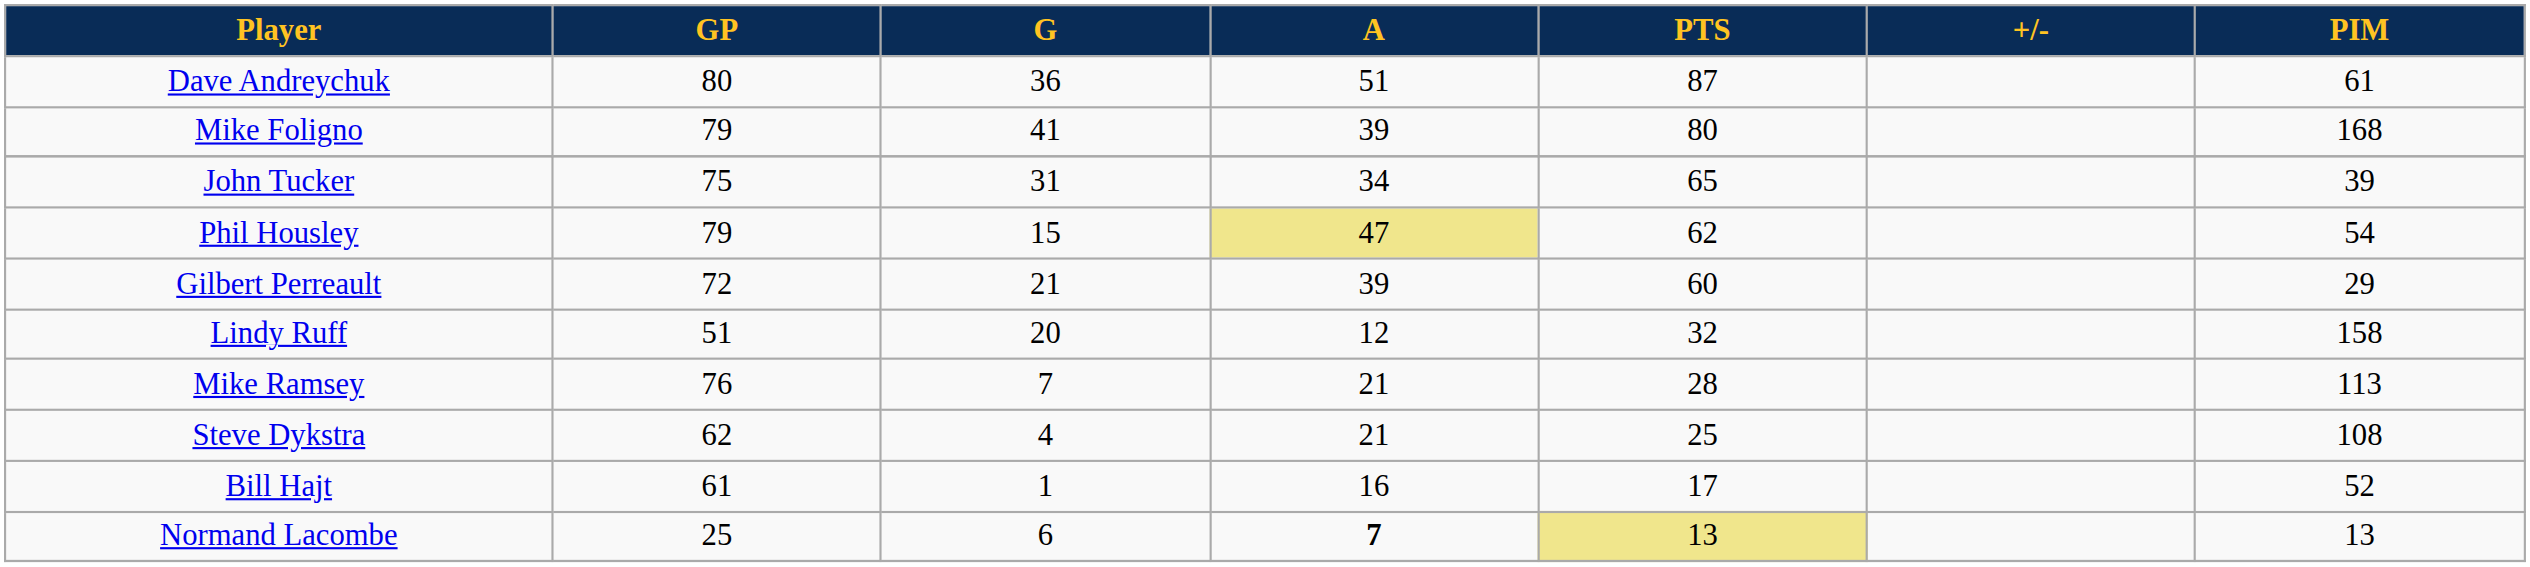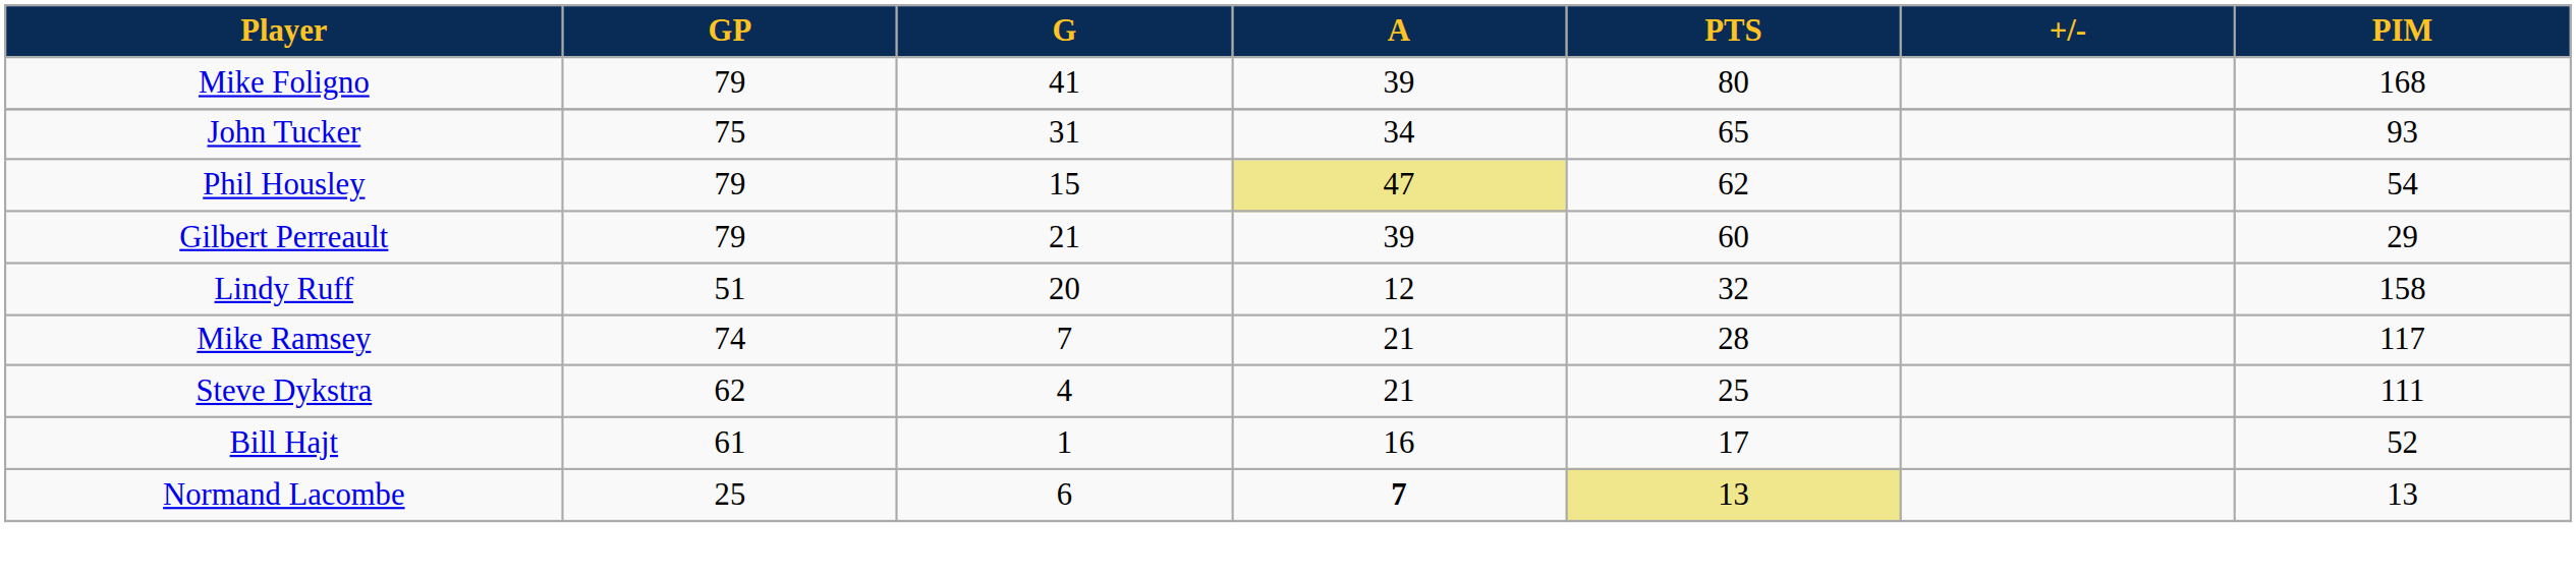- row: Dave Andreychuk | 80 | 36 | 51 | 87 | 61
John Tucker | PIM: 39 -> 93
Gilbert Perreault | GP: 72 -> 79
Mike Ramsey | GP: 76 -> 74
Mike Ramsey | PIM: 113 -> 117
Steve Dykstra | PIM: 108 -> 111
